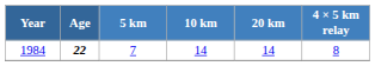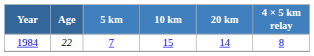1984 | Age: bold -> normal
1984 | 10 km: 14 -> 15
